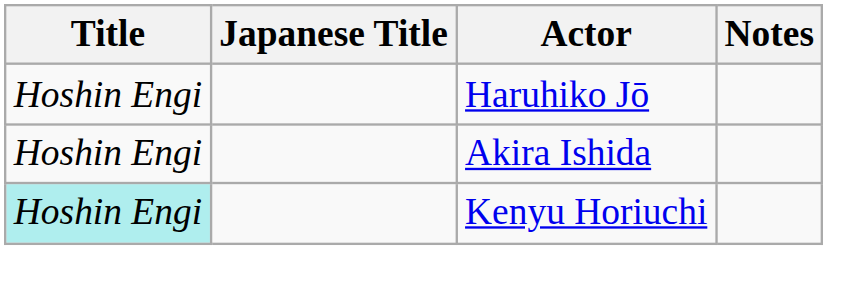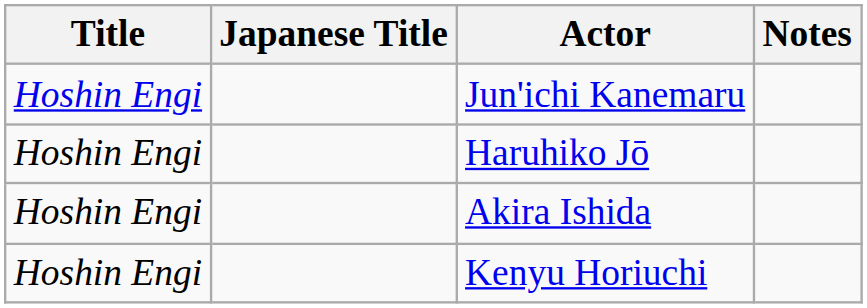+ row: Hoshin Engi | Jun'ichi Kanemaru
Kenyu Horiuchi | Title: paleturquoise background -> no background
